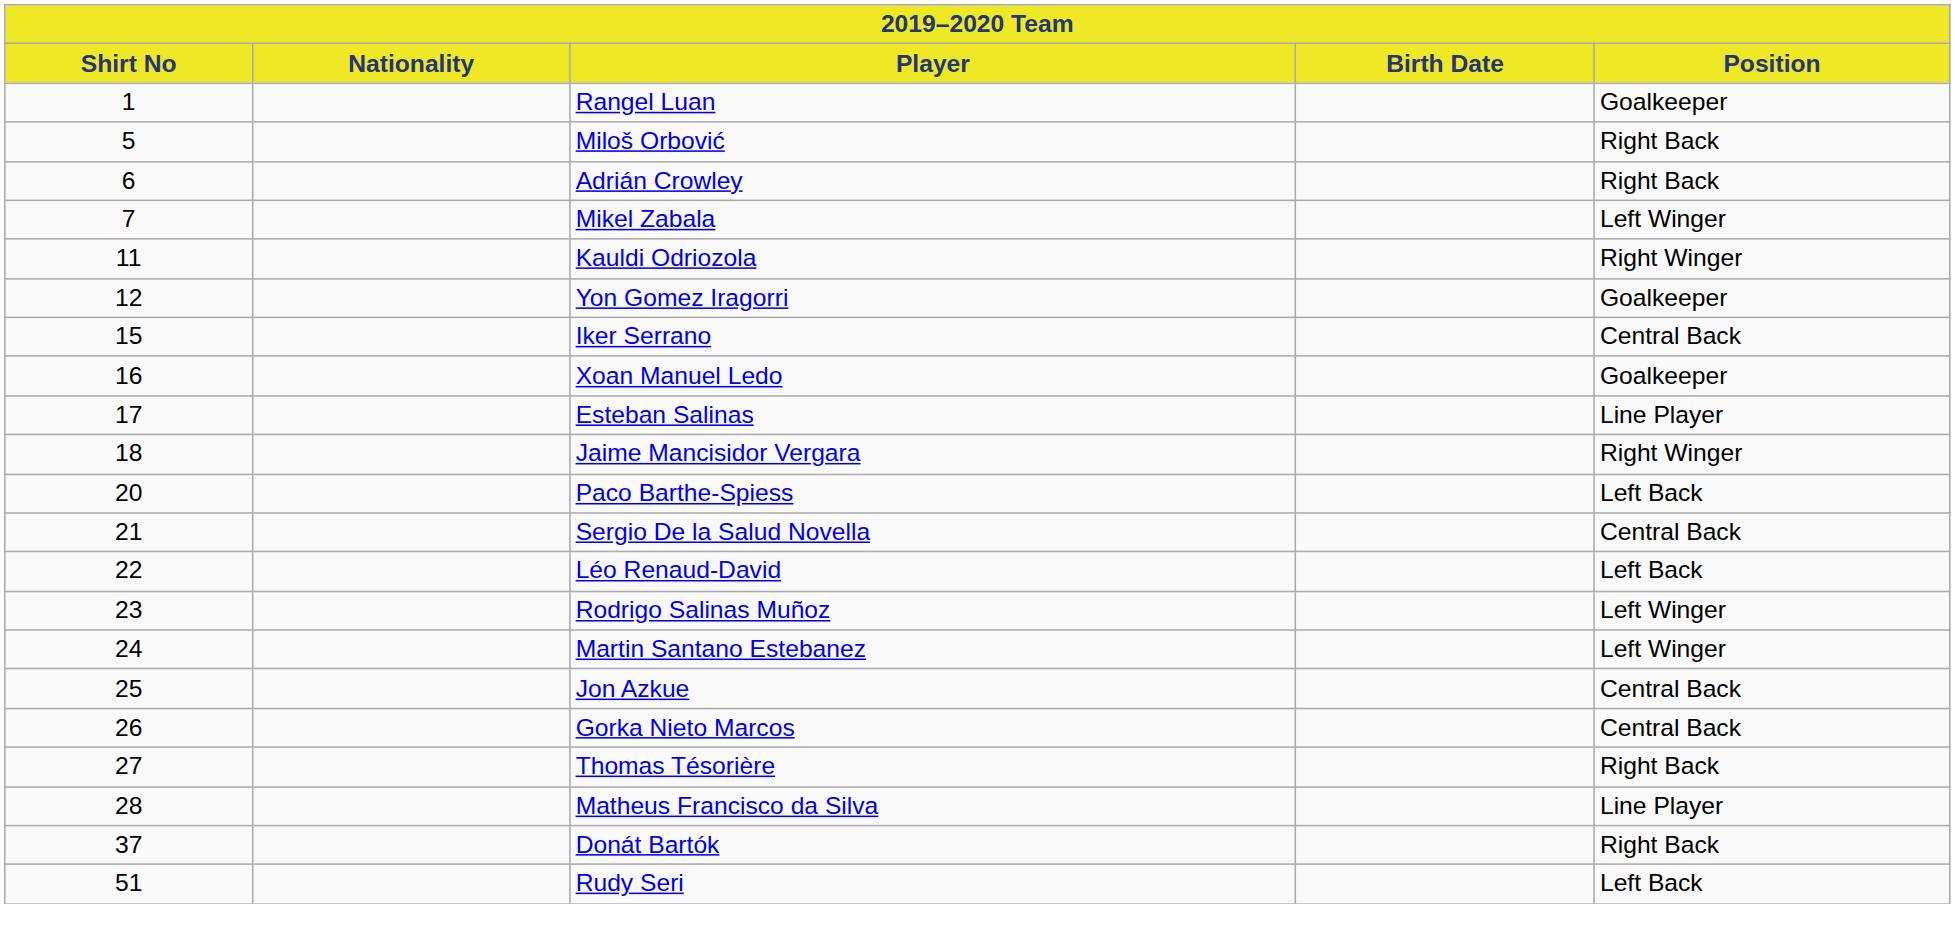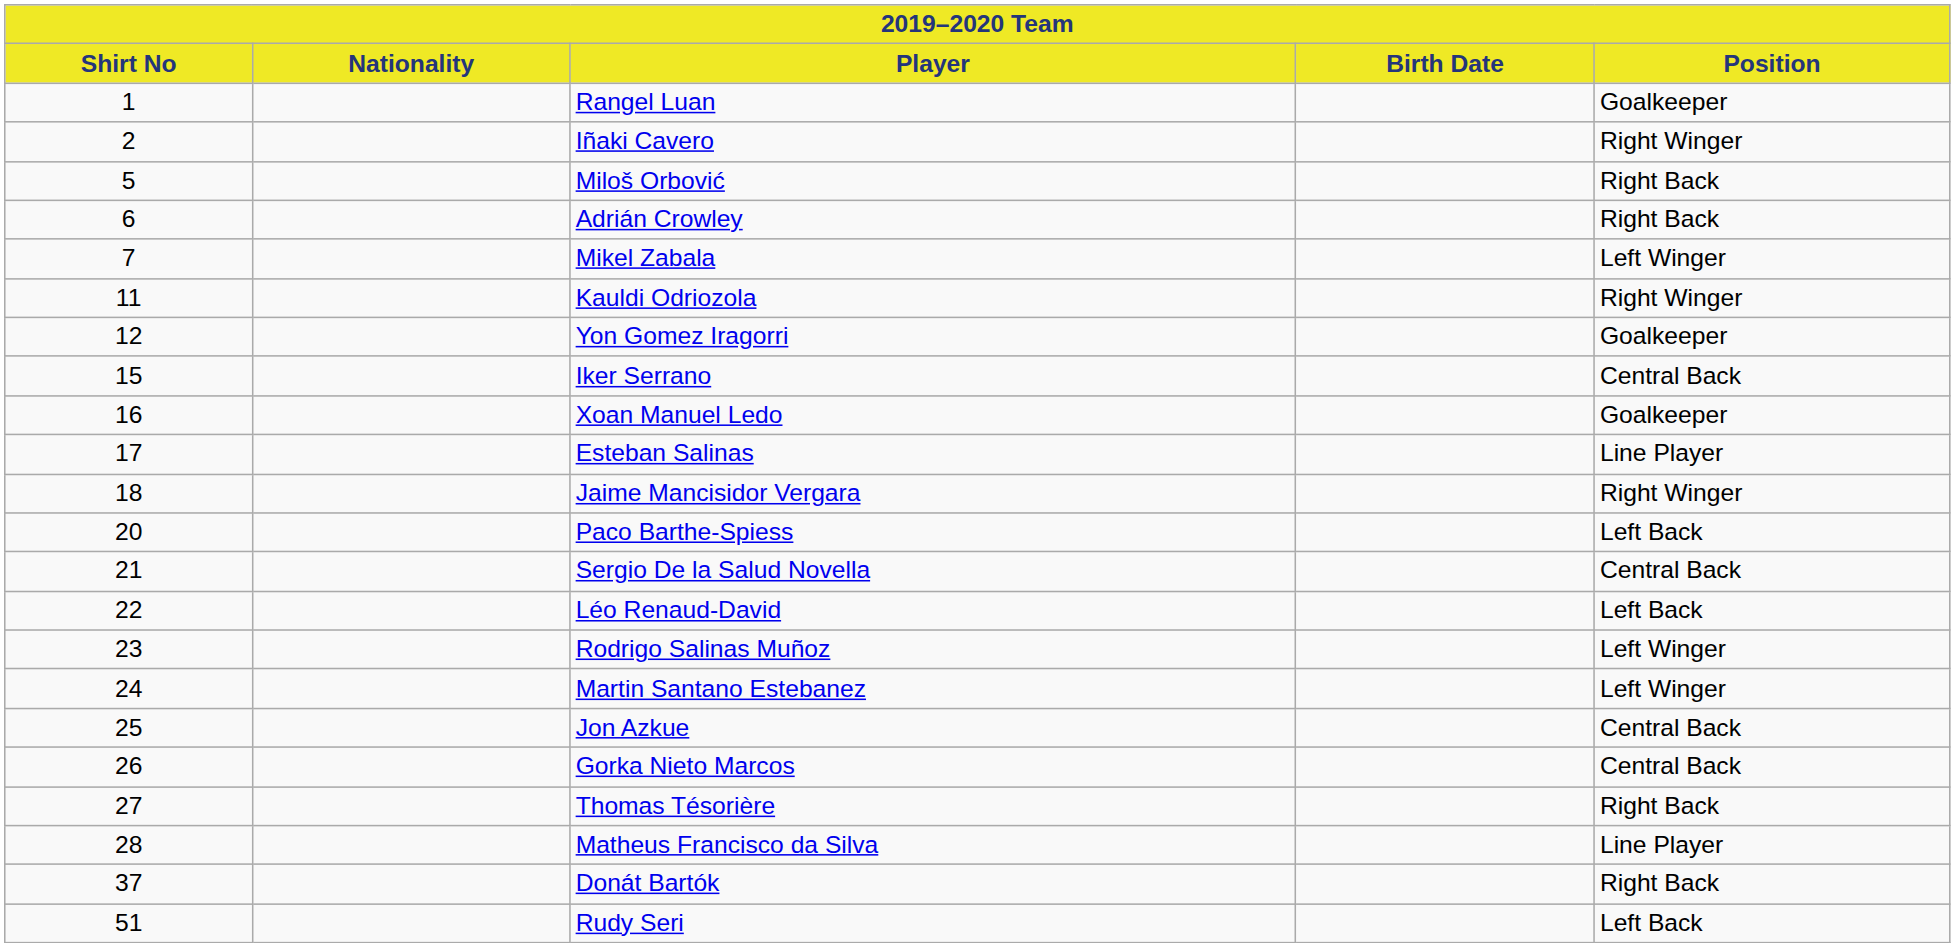+ row: 2 | Iñaki Cavero | Right Winger
